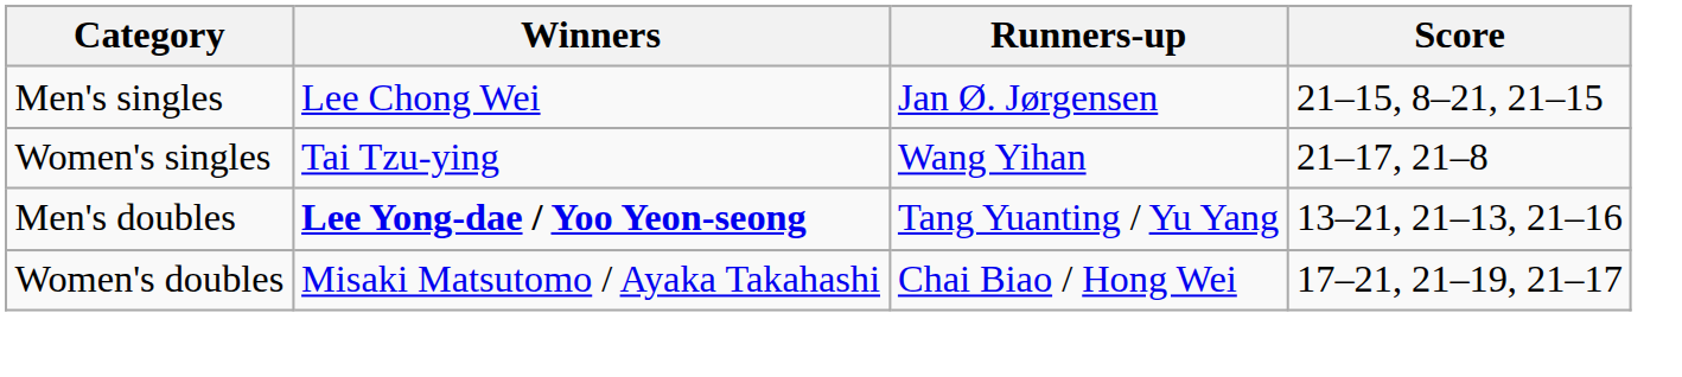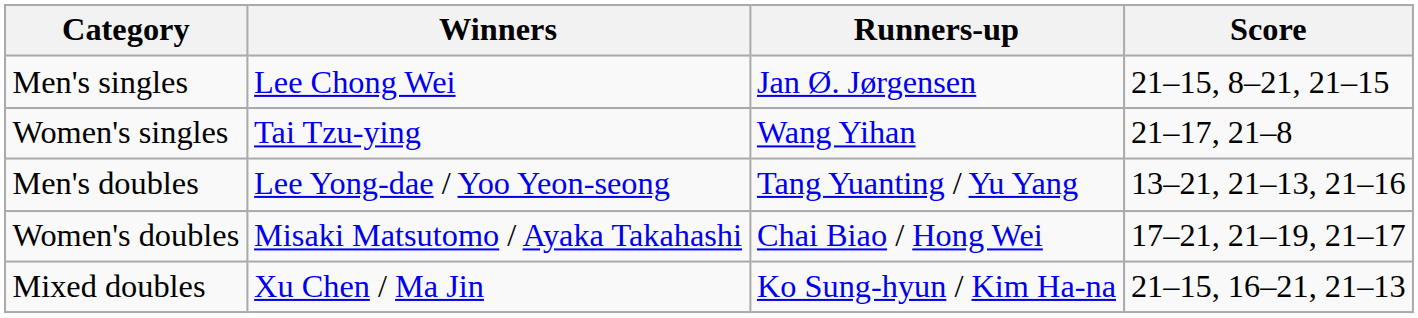Men's doubles | Winners: bold -> normal
+ row: Mixed doubles | Xu Chen / Ma Jin | Ko Sung-hyun / Kim Ha-na | 21–15, 16–21, 21–13
